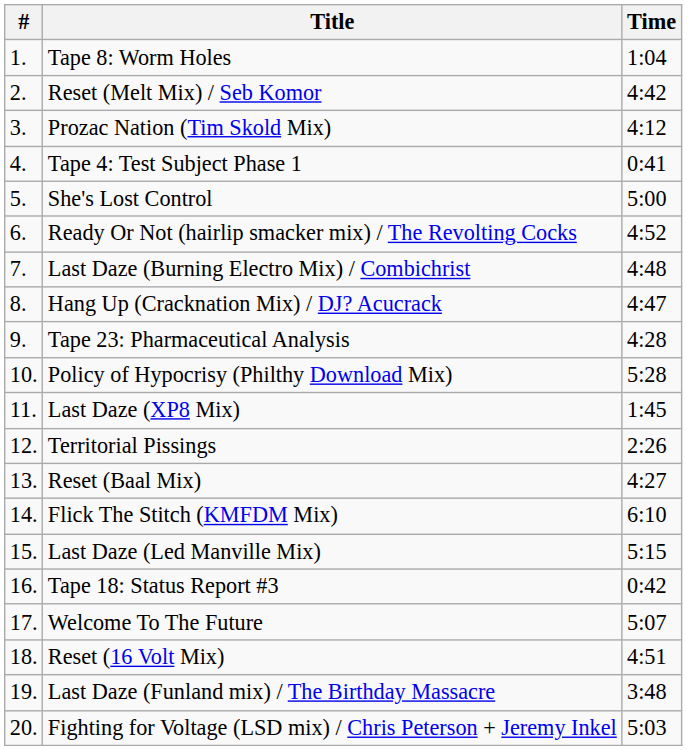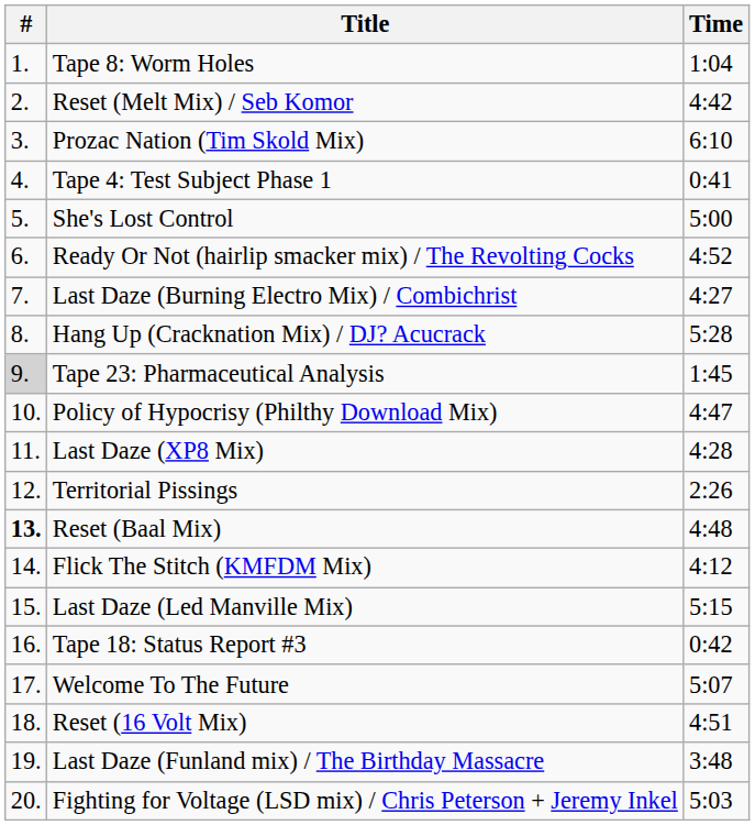Prozac Nation (Tim Skold Mix) | Time: 4:12 -> 6:10
Last Daze (Burning Electro Mix) / Combichrist | Time: 4:48 -> 4:27
Hang Up (Cracknation Mix) / DJ? Acucrack | Time: 4:47 -> 5:28
Tape 23: Pharmaceutical Analysis | #: no background -> lightgrey background
Tape 23: Pharmaceutical Analysis | Time: 4:28 -> 1:45
Policy of Hypocrisy (Philthy Download Mix) | Time: 5:28 -> 4:47
Last Daze (XP8 Mix) | Time: 1:45 -> 4:28
Reset (Baal Mix) | #: normal -> bold
Reset (Baal Mix) | Time: 4:27 -> 4:48
Flick The Stitch (KMFDM Mix) | Time: 6:10 -> 4:12
